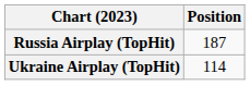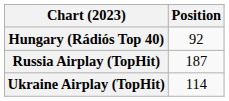+ row: Hungary (Rádiós Top 40) | 92
